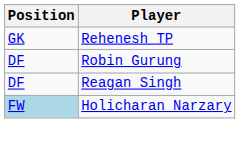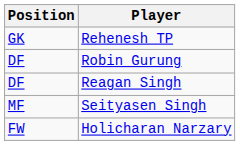+ row: MF | Seityasen Singh
Holicharan Narzary | Position: lightblue background -> no background
